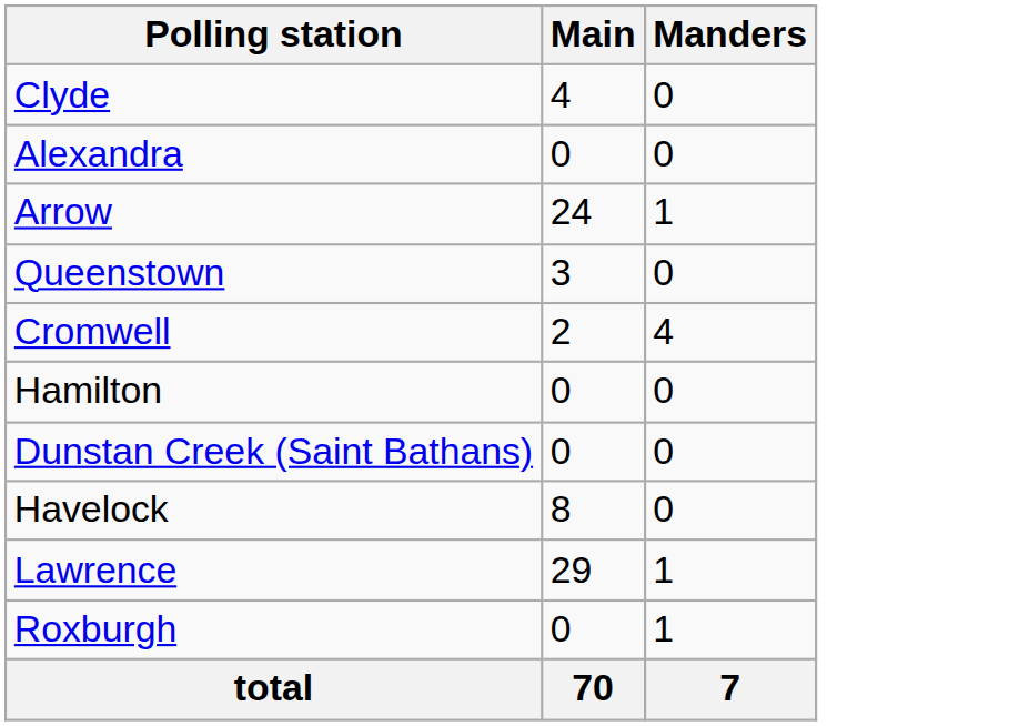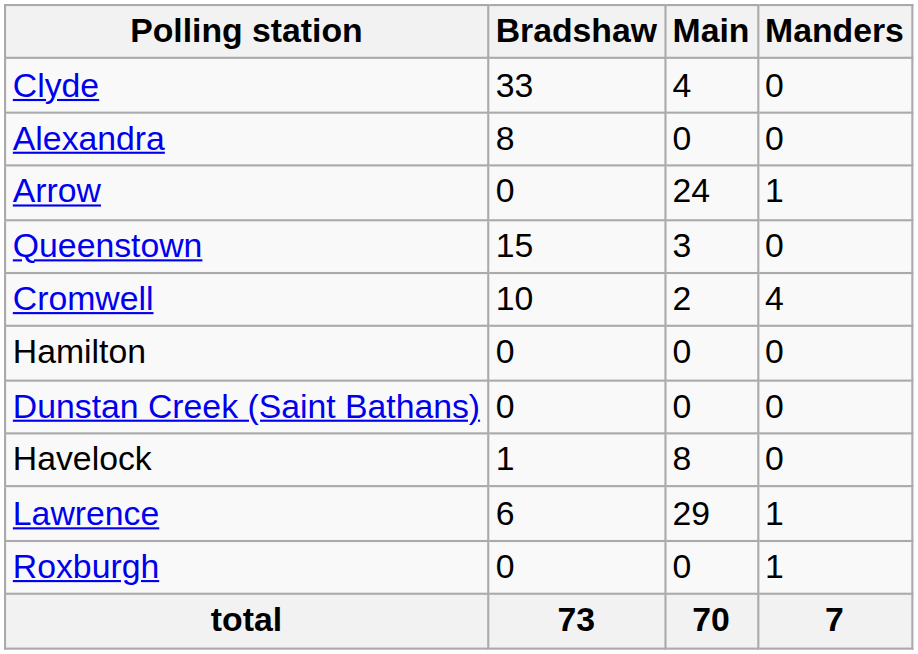+ column: Bradshaw | 33 | 8 | 0 | 15 | 10 | 0 | 0 | 1 | 6 | 0 | 73
